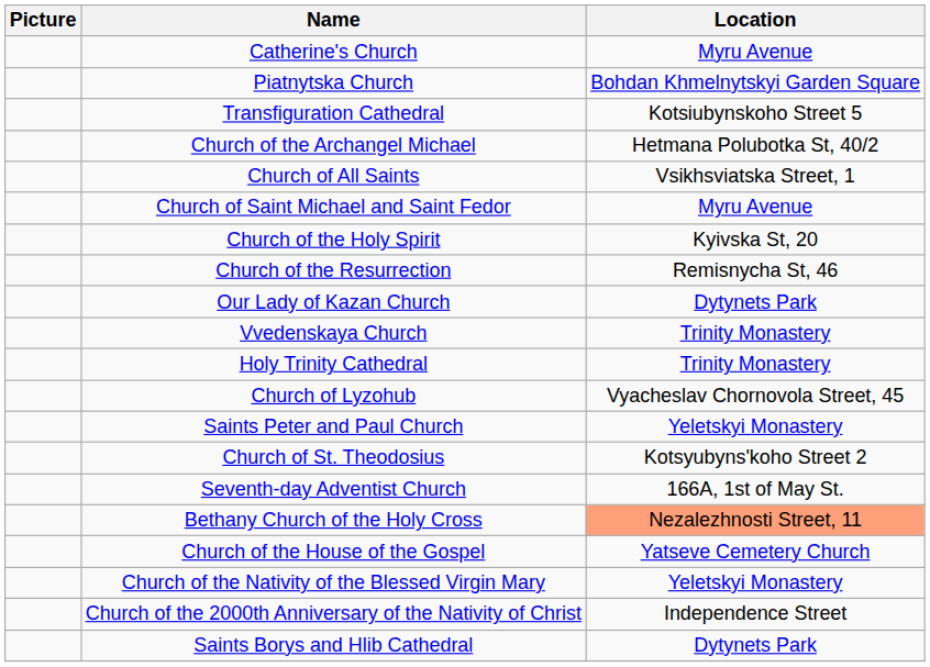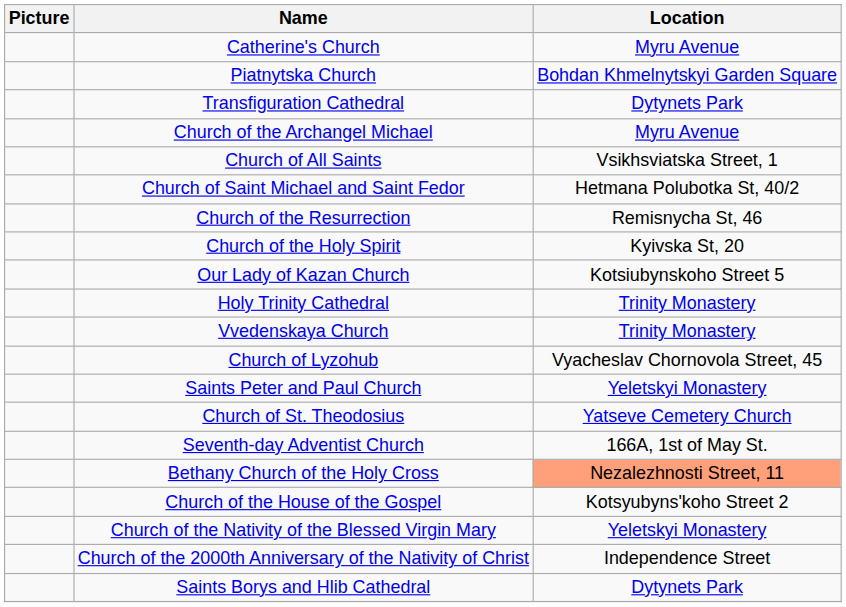Transfiguration Cathedral | Location: Kotsiubynskoho Street 5 -> Dytynets Park
Church of the Archangel Michael | Location: Hetmana Polubotka St, 40/2 -> Myru Avenue
Church of Saint Michael and Saint Fedor | Location: Myru Avenue -> Hetmana Polubotka St, 40/2
rows swapped: Church of the Holy Spirit <-> Church of the Resurrection
Our Lady of Kazan Church | Location: Dytynets Park -> Kotsiubynskoho Street 5
rows swapped: Holy Trinity Cathedral <-> Vvedenskaya Church
Church of St. Theodosius | Location: Kotsyubyns'koho Street 2 -> Yatseve Cemetery Church
Church of the House of the Gospel | Location: Yatseve Cemetery Church -> Kotsyubyns'koho Street 2
